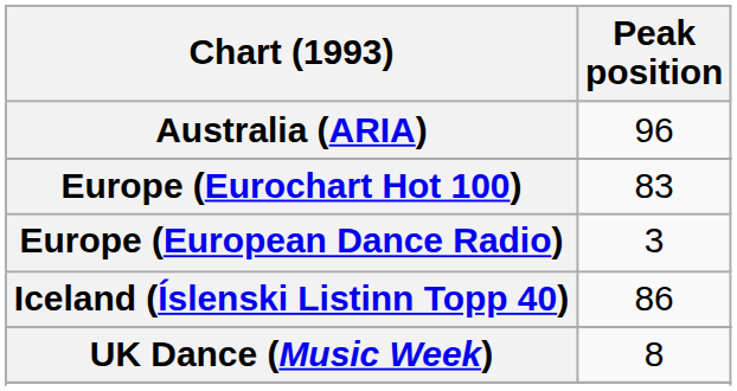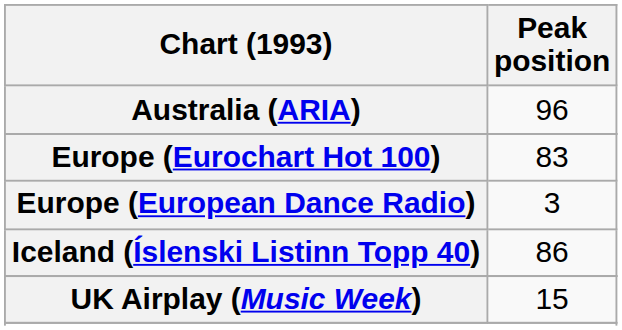+ row: UK Airplay (Music Week) | 15
- row: UK Dance (Music Week) | 8
